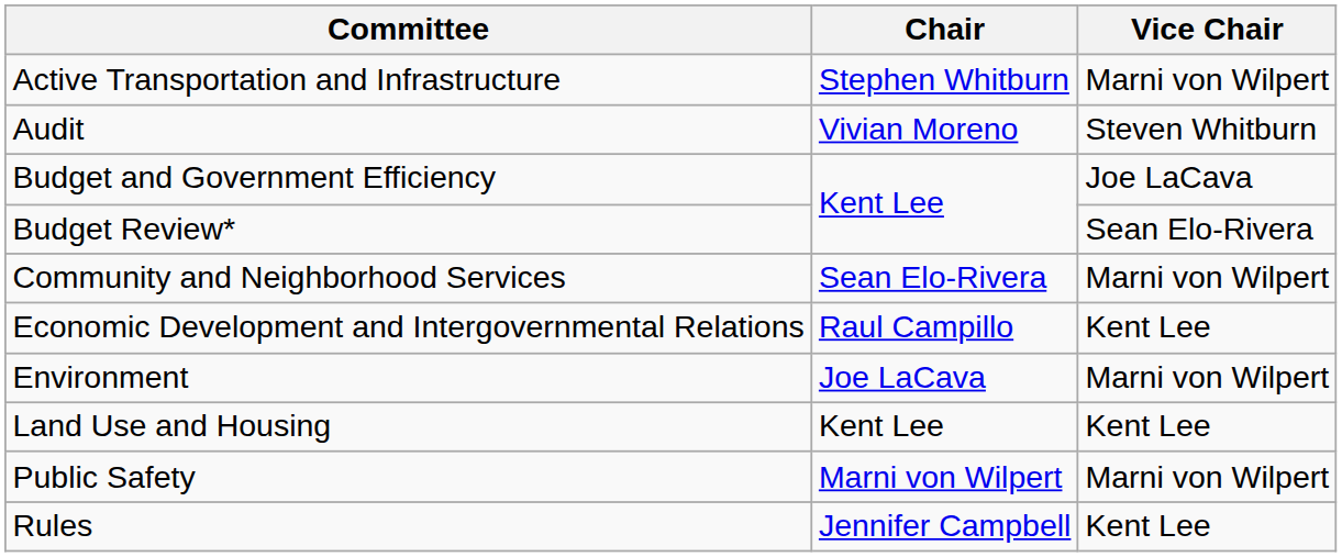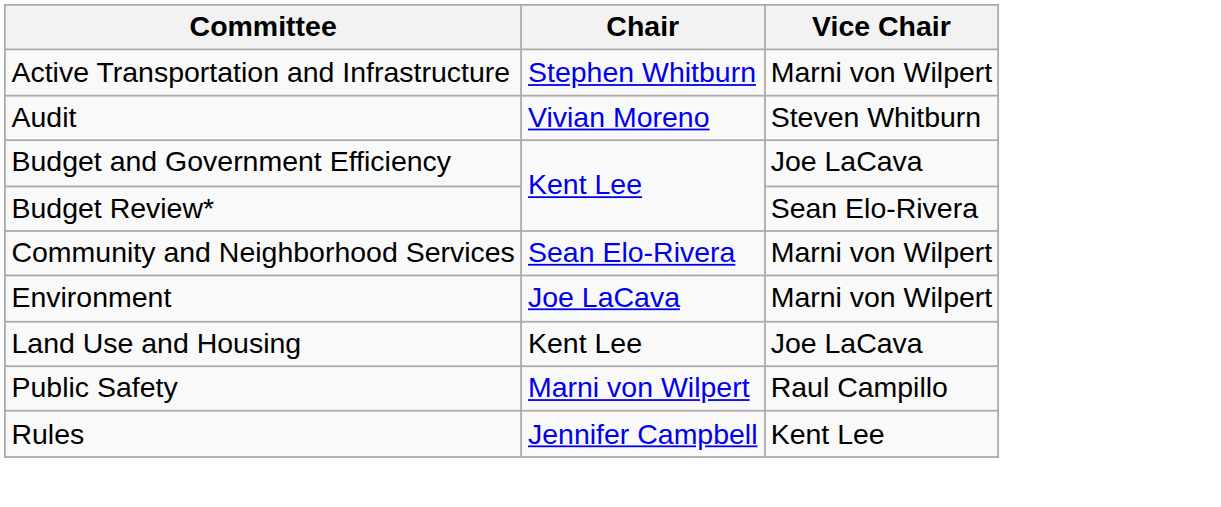- row: Economic Development and Intergovernmental Relations | Raul Campillo | Kent Lee
Land Use and Housing | Vice Chair: Kent Lee -> Joe LaCava
Public Safety | Vice Chair: Marni von Wilpert -> Raul Campillo
